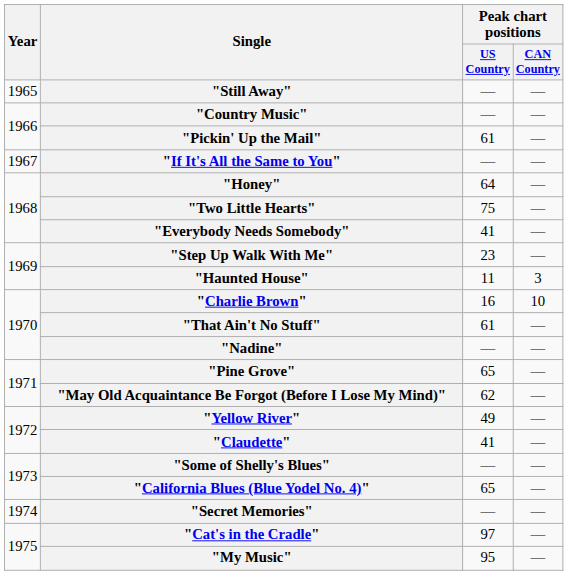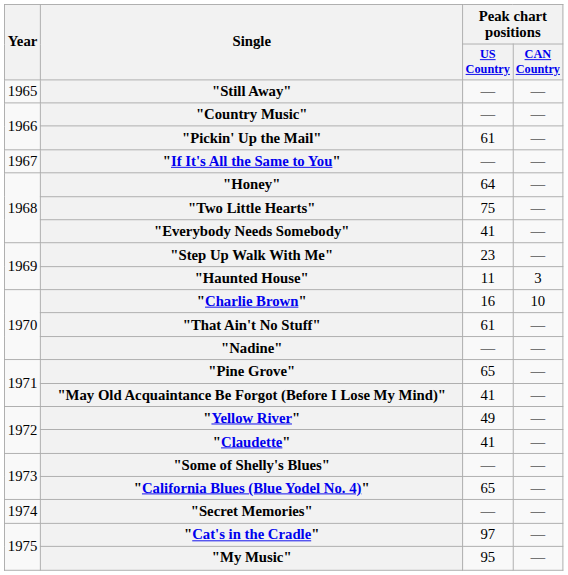"May Old Acquaintance Be Forgot (Before I Lose My Mind)" | Peak chart positions / US Country: 62 -> 41
